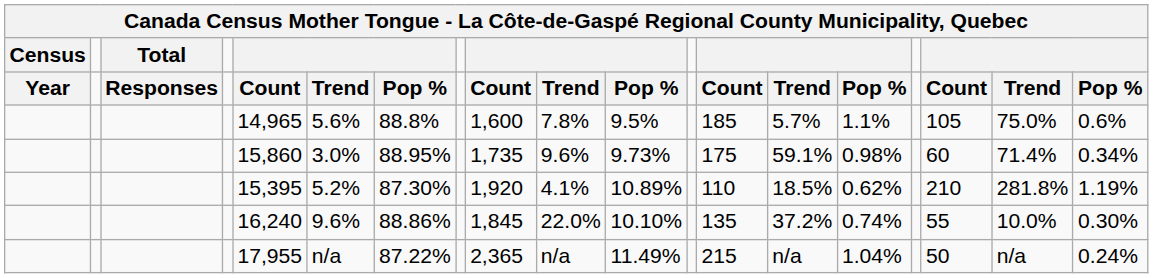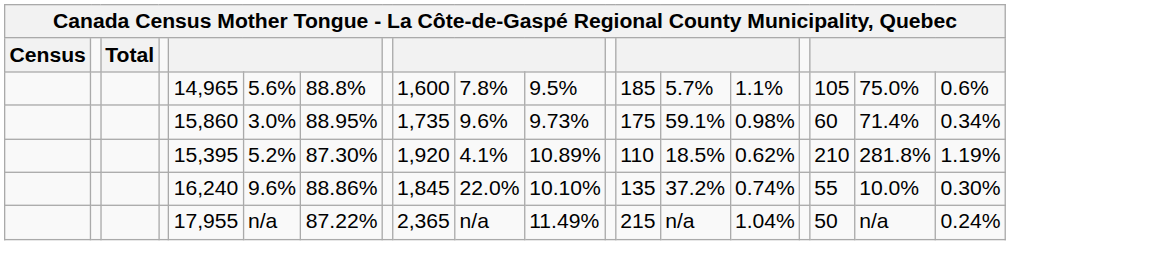- row: Year | Responses | Count | Trend | Pop % | Count | Trend | Pop % | Count | Trend | Pop % | Count | Trend | Pop %
